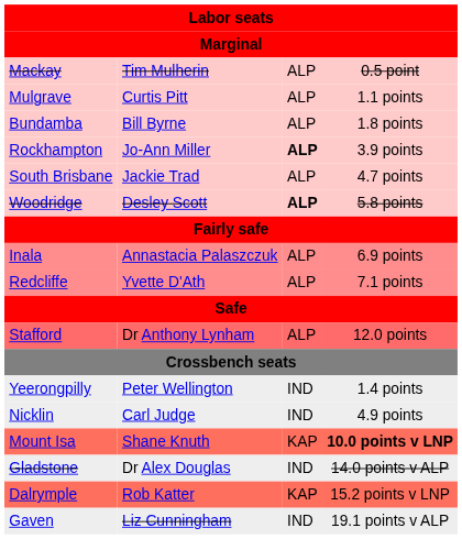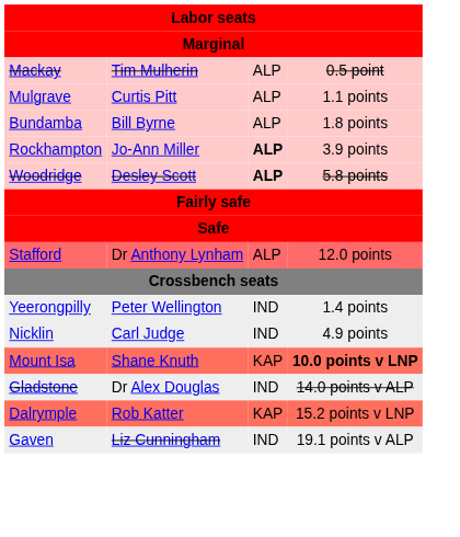- row: South Brisbane | Jackie Trad | ALP | 4.7 points
- row: Inala | Annastacia Palaszczuk | ALP | 6.9 points
- row: Redcliffe | Yvette D'Ath | ALP | 7.1 points
